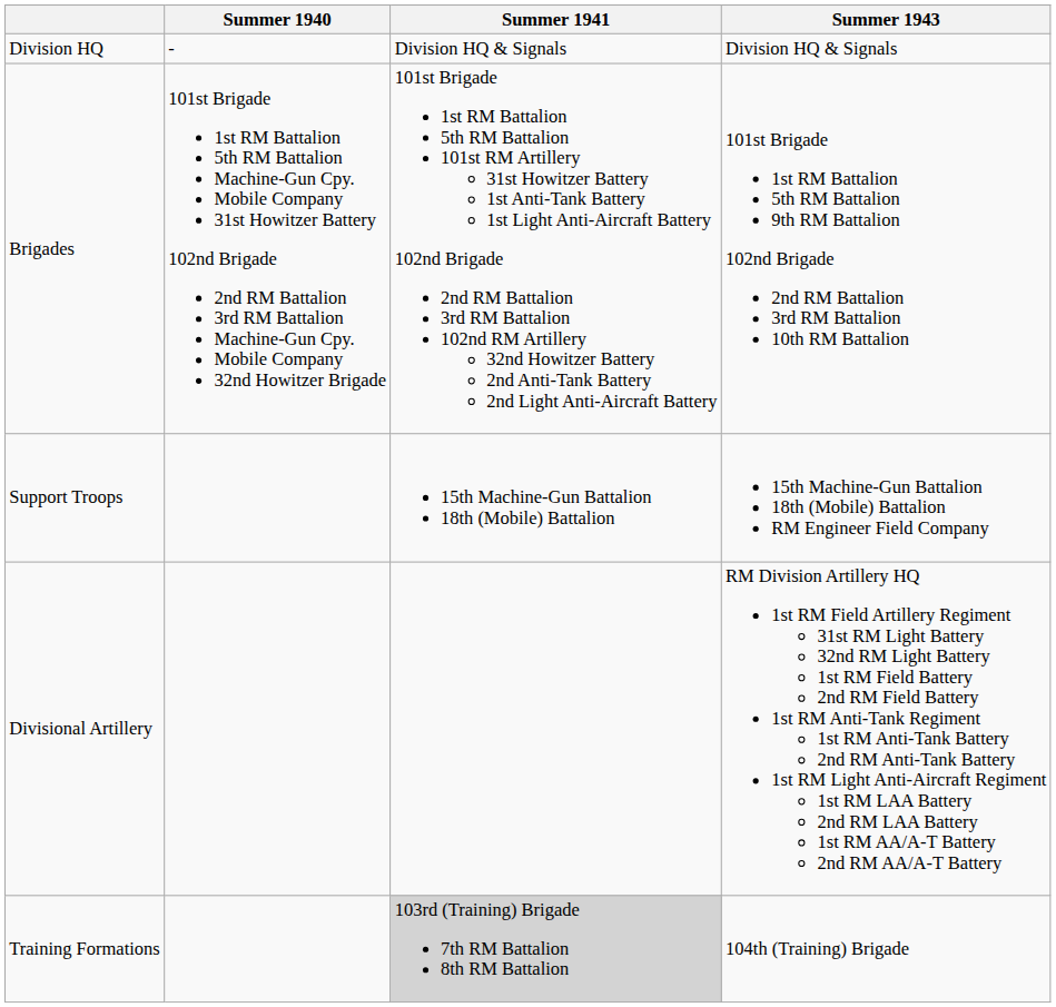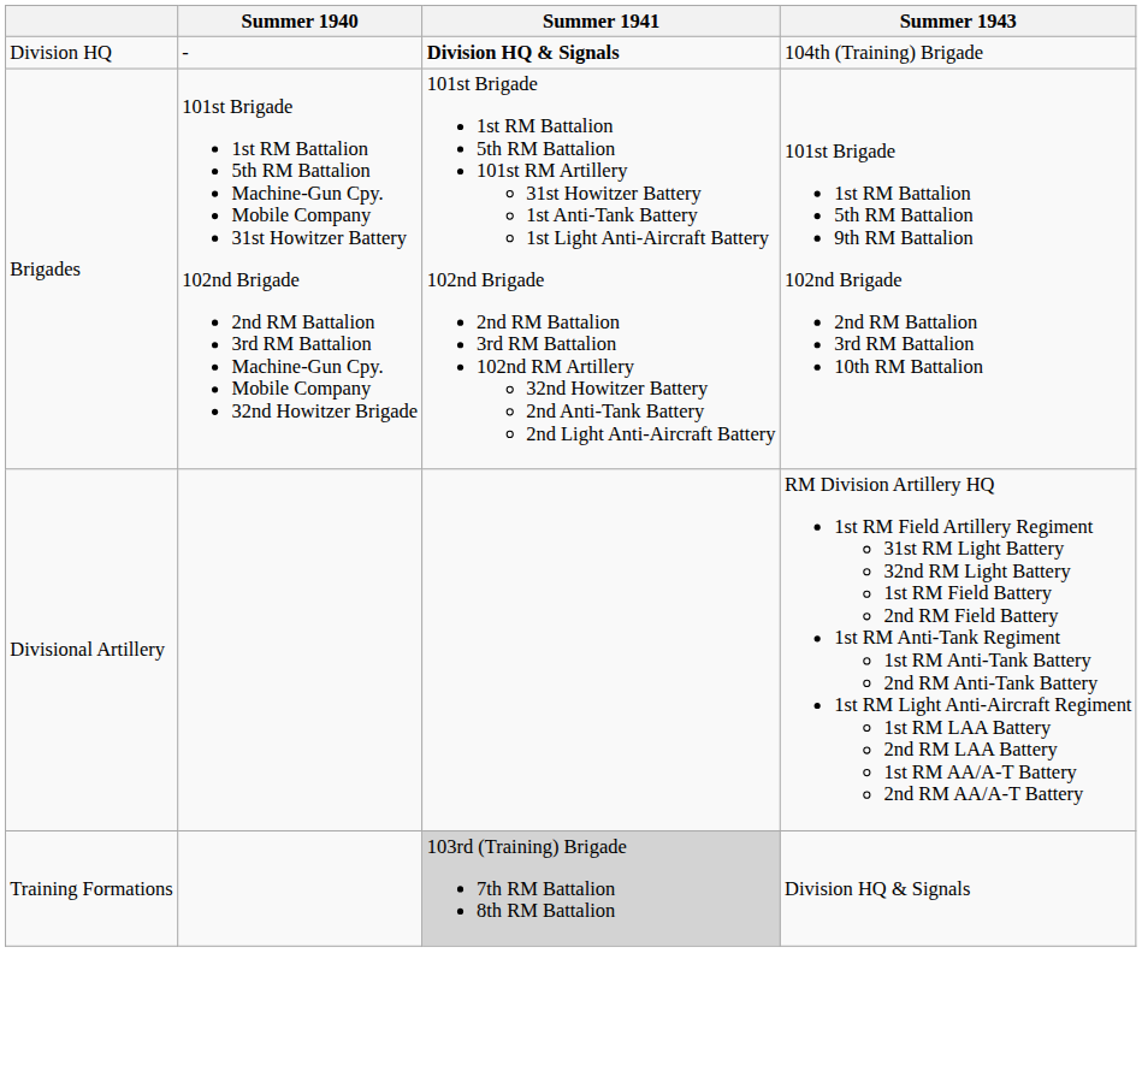Division HQ | Summer 1941: normal -> bold
Division HQ | Summer 1943: Division HQ & Signals -> 104th (Training) Brigade
- row: Support Troops | 15th Machine-Gun Battalion 18th (Mobile) Battalion | 15th Machine-Gun Battalion 18th (Mobile) Battalion RM Engineer Field Company
Training Formations | Summer 1943: 104th (Training) Brigade -> Division HQ & Signals
